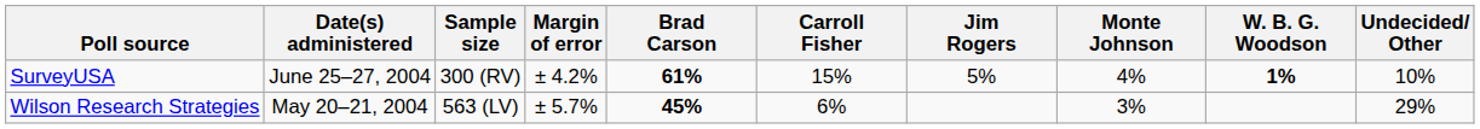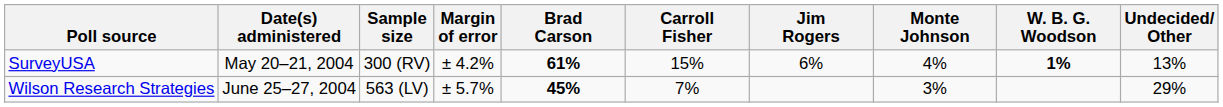SurveyUSA | Date(s) administered: June 25–27, 2004 -> May 20–21, 2004
SurveyUSA | Jim Rogers: 5% -> 6%
SurveyUSA | Undecided/ Other: 10% -> 13%
Wilson Research Strategies | Date(s) administered: May 20–21, 2004 -> June 25–27, 2004
Wilson Research Strategies | Carroll Fisher: 6% -> 7%
